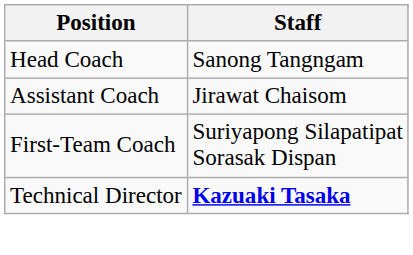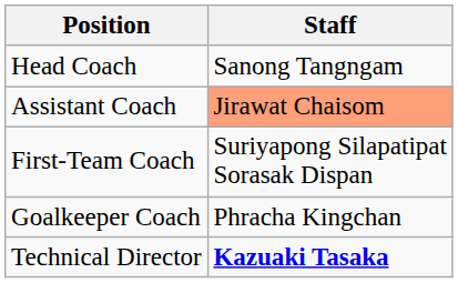Assistant Coach | Staff: no background -> lightsalmon background
+ row: Goalkeeper Coach | Phracha Kingchan
